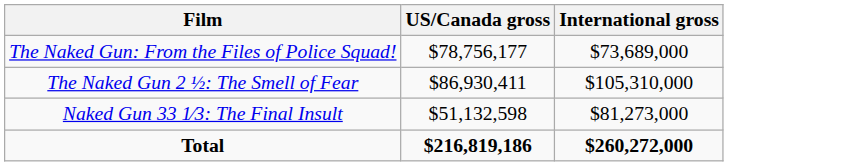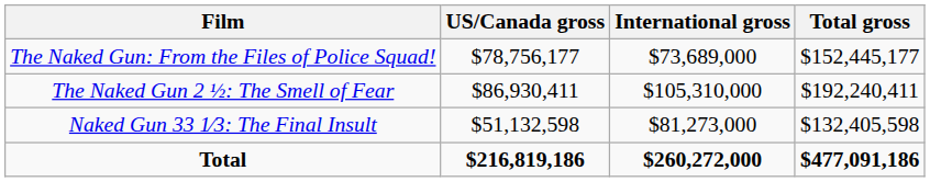+ column: Total gross | $152,445,177 | $192,240,411 | $132,405,598 | $477,091,186
